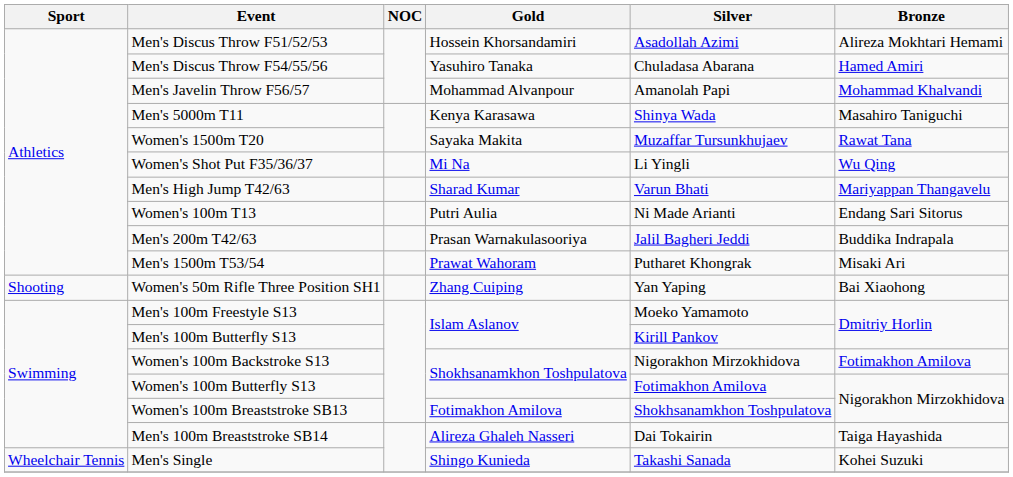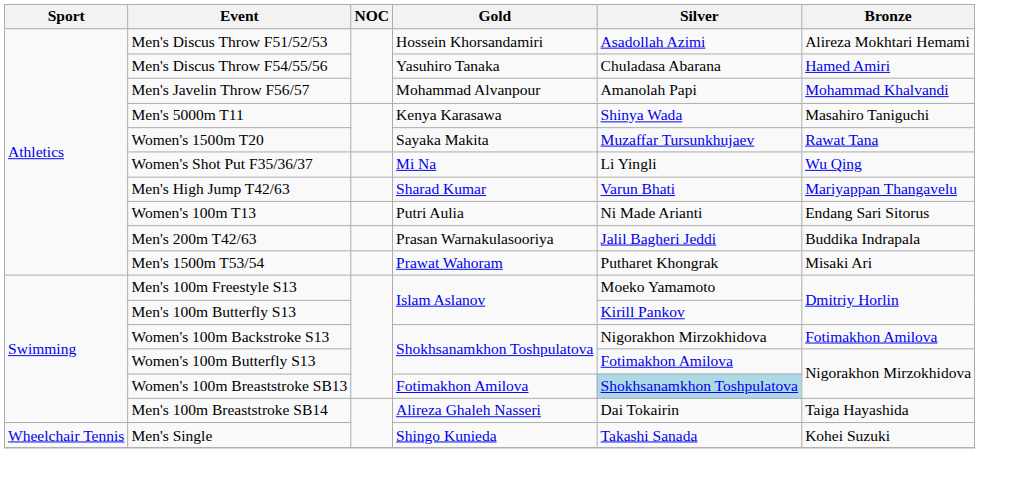- row: Shooting | Women's 50m Rifle Three Position SH1 | Zhang Cuiping | Yan Yaping | Bai Xiaohong
Women's 100m Breaststroke SB13 | Silver: no background -> lightblue background
